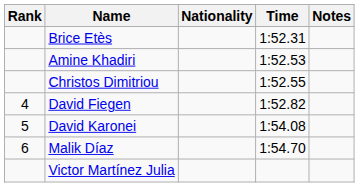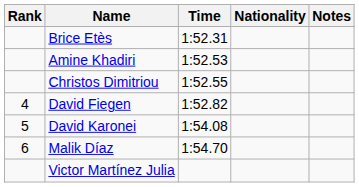columns swapped: Nationality <-> Time
